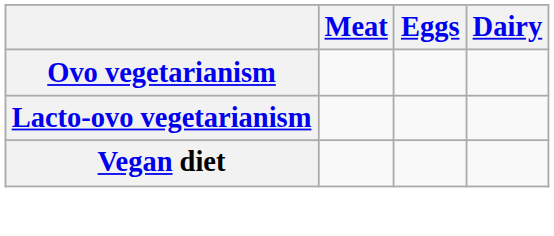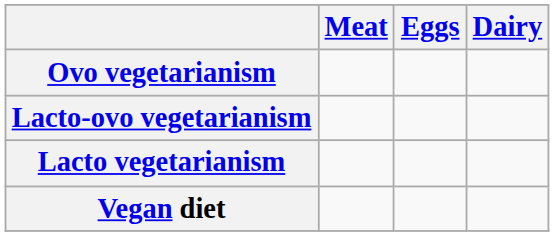+ row: Lacto vegetarianism
